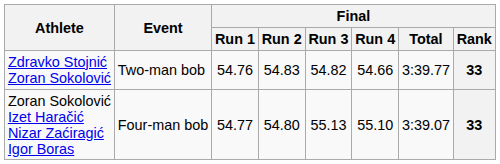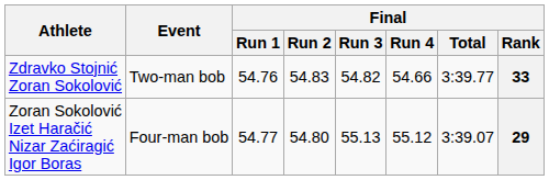Zoran Sokolović Izet Haračić Nizar Zaćiragić Igor Boras | Final / Run 4: 55.10 -> 55.12
Zoran Sokolović Izet Haračić Nizar Zaćiragić Igor Boras | Final / Rank: 33 -> 29
